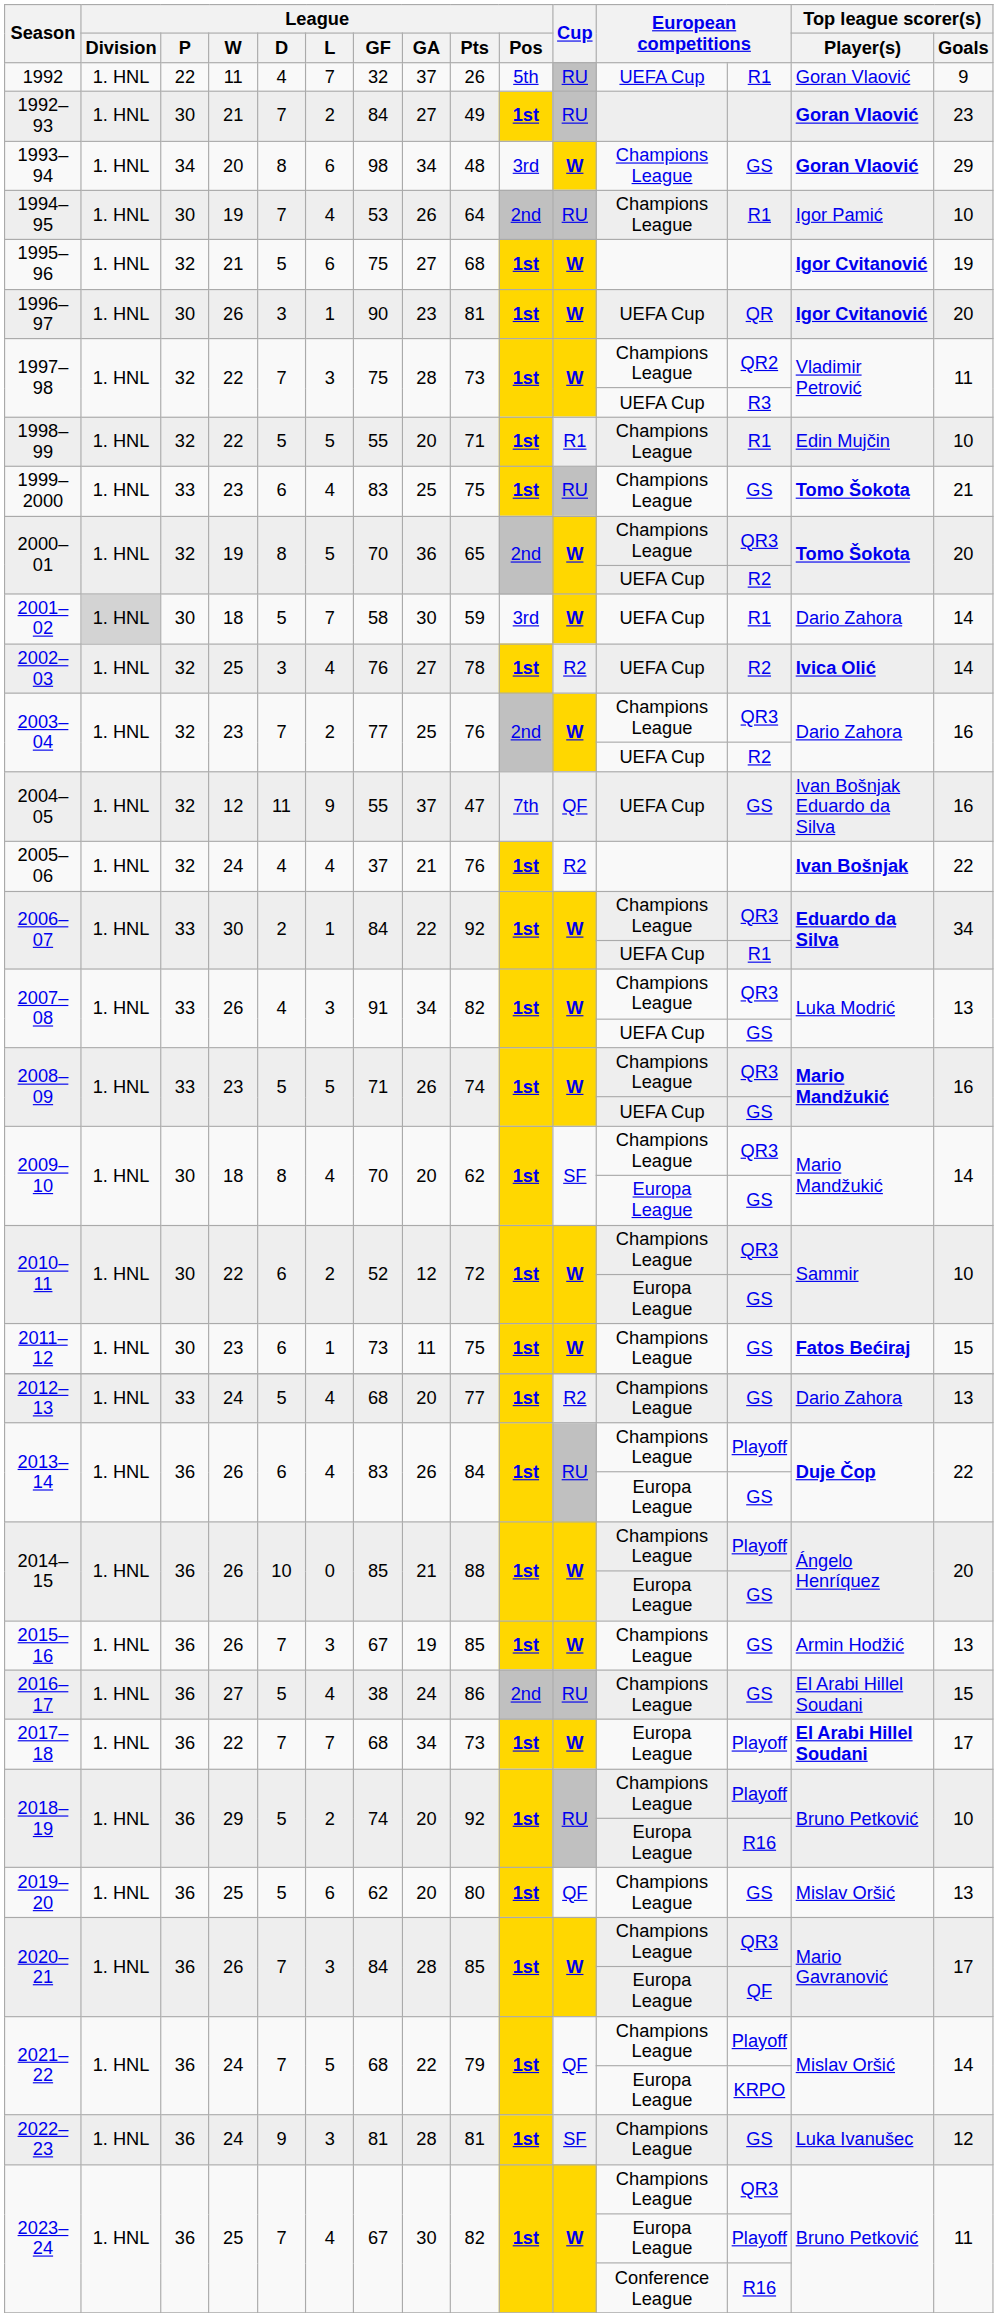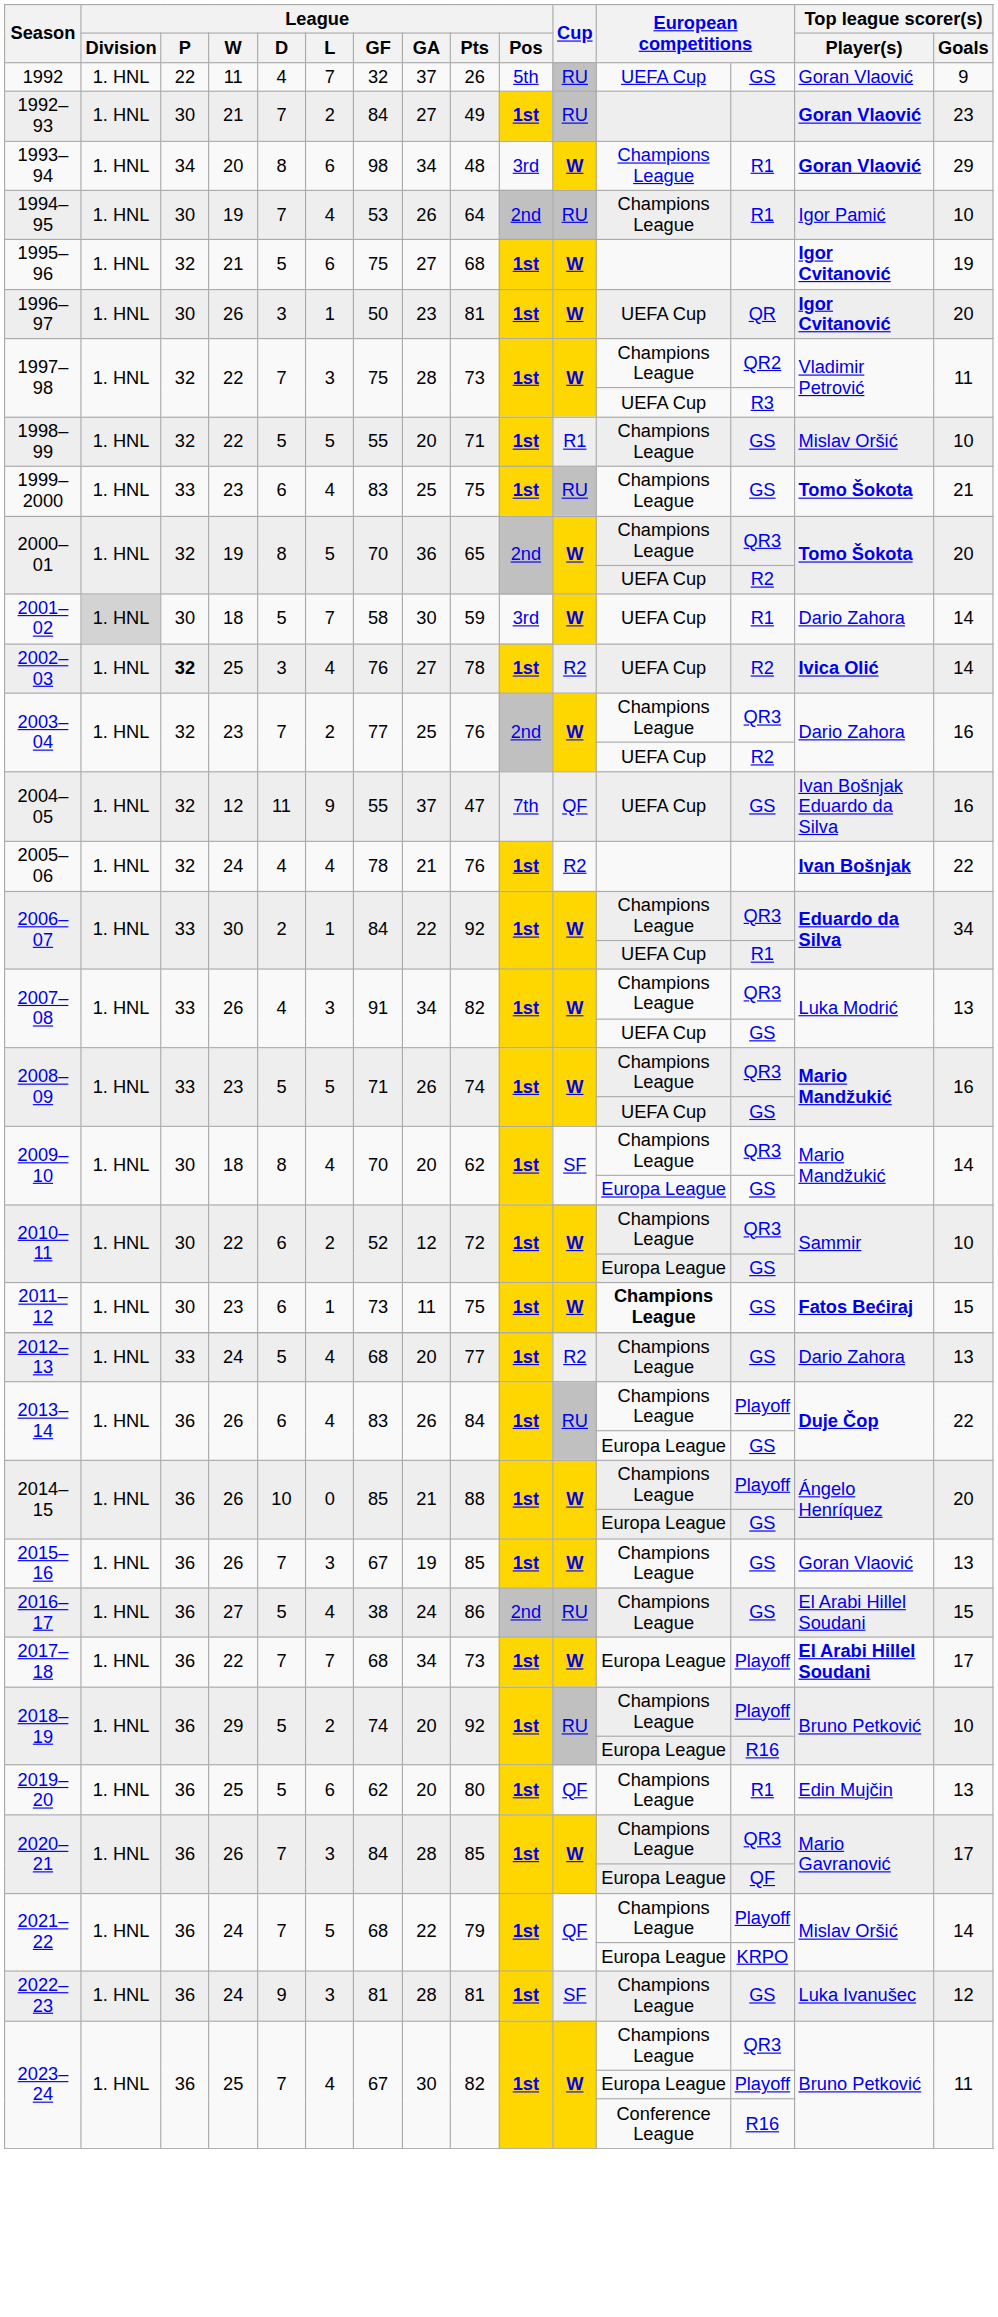1992 | column 13: R1 -> GS
1993–94 | column 13: GS -> R1
1996–97 | League / GF: 90 -> 50
1998–99 | column 13: R1 -> GS
1998–99 | Top league scorer(s) / Player(s): Edin Mujčin -> Mislav Oršić
2002–03 | League / P: normal -> bold
2005–06 | League / GF: 37 -> 78
2011–12 | column 12: normal -> bold
2015–16 | Top league scorer(s) / Player(s): Armin Hodžić -> Goran Vlaović
2019–20 | column 13: GS -> R1
2019–20 | Top league scorer(s) / Player(s): Mislav Oršić -> Edin Mujčin
